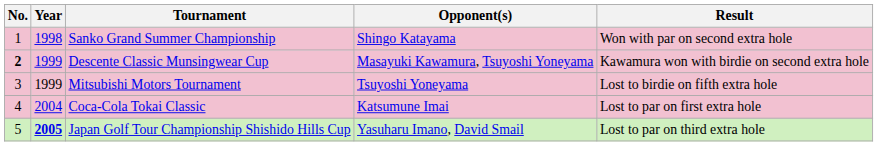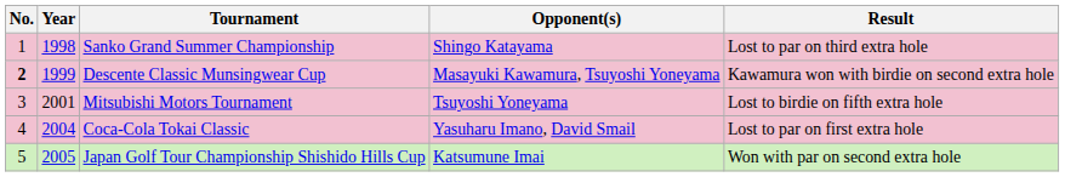Sanko Grand Summer Championship | Result: Won with par on second extra hole -> Lost to par on third extra hole
Mitsubishi Motors Tournament | Year: 1999 -> 2001
Coca-Cola Tokai Classic | Opponent(s): Katsumune Imai -> Yasuharu Imano, David Smail
Japan Golf Tour Championship Shishido Hills Cup | Year: bold -> normal
Japan Golf Tour Championship Shishido Hills Cup | Opponent(s): Yasuharu Imano, David Smail -> Katsumune Imai
Japan Golf Tour Championship Shishido Hills Cup | Result: Lost to par on third extra hole -> Won with par on second extra hole
